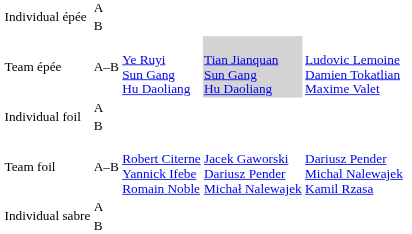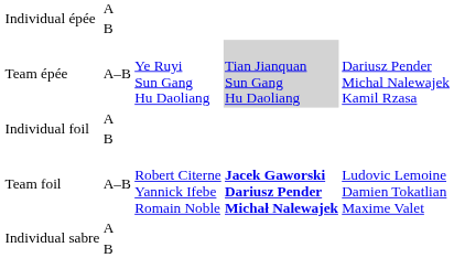Team épée | column 5: Ludovic Lemoine Damien Tokatlian Maxime Valet -> Dariusz Pender Michal Nalewajek Kamil Rzasa
Team foil | column 4: normal -> bold
Team foil | column 5: Dariusz Pender Michal Nalewajek Kamil Rzasa -> Ludovic Lemoine Damien Tokatlian Maxime Valet
